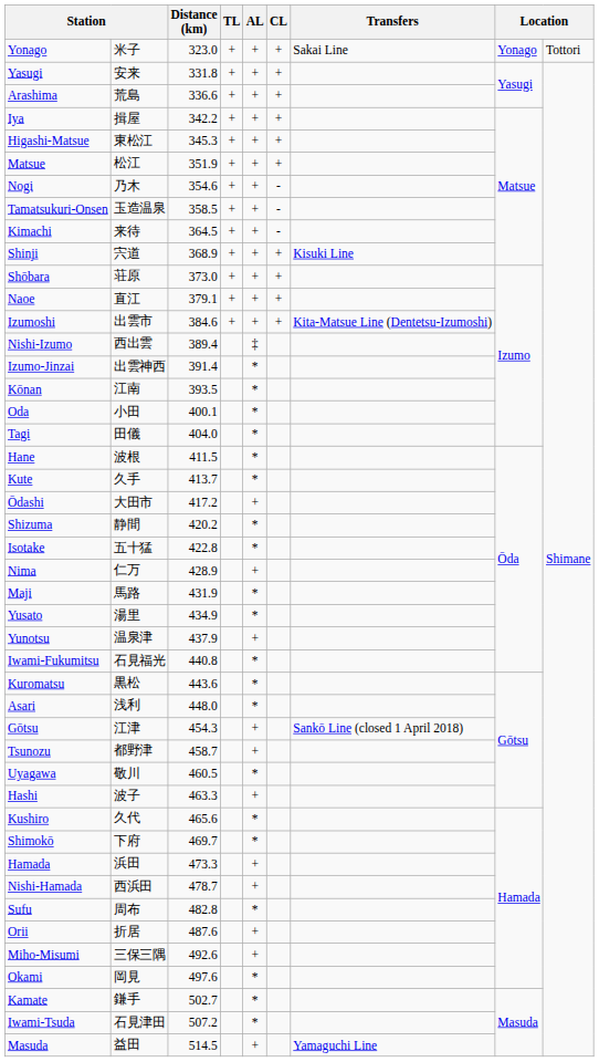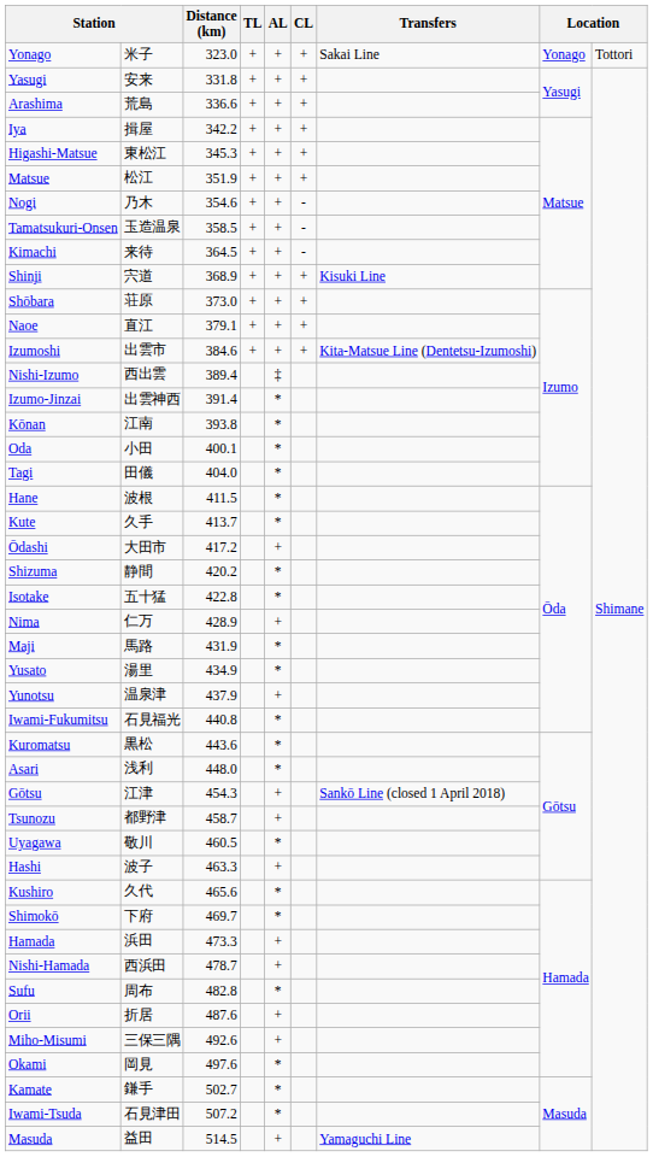Kōnan | Distance (km): 393.5 -> 393.8
